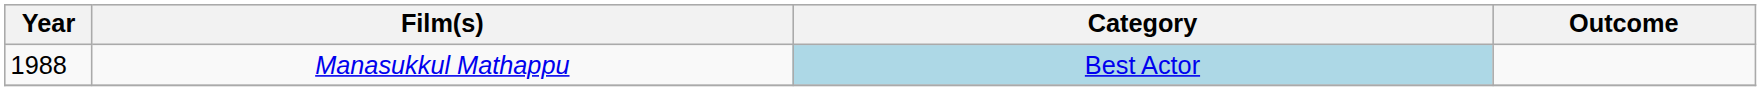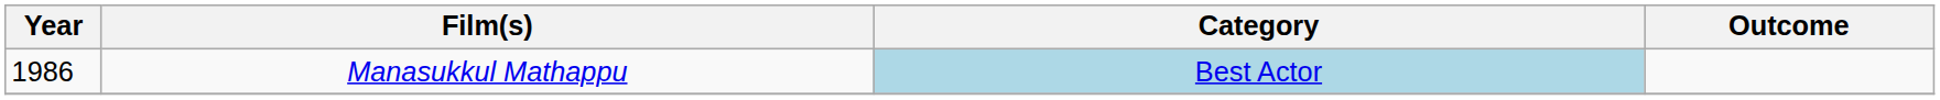Manasukkul Mathappu | Year: 1988 -> 1986
